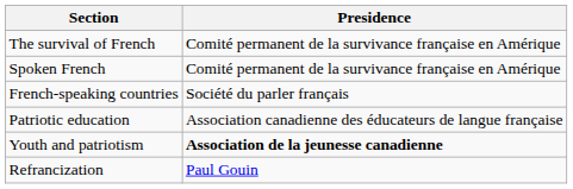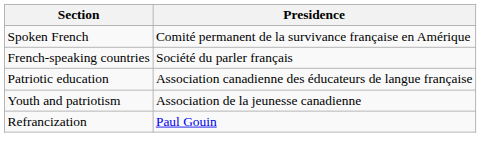- row: The survival of French | Comité permanent de la survivance française en Amérique
Youth and patriotism | Presidence: bold -> normal
